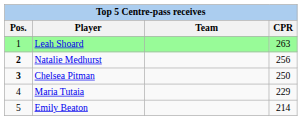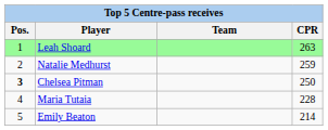Natalie Medhurst | Pos.: bold -> normal
Natalie Medhurst | CPR: 256 -> 259
Maria Tutaia | CPR: 229 -> 228
